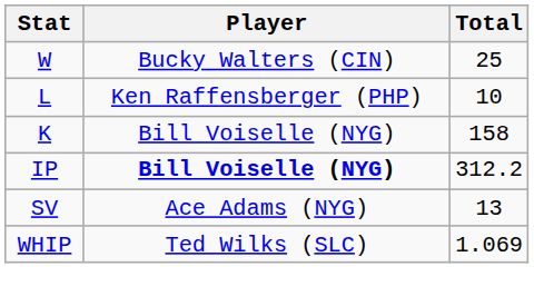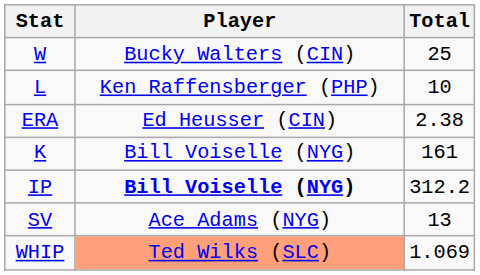+ row: ERA | Ed Heusser (CIN) | 2.38
K | Total: 158 -> 161
WHIP | Player: no background -> lightsalmon background
